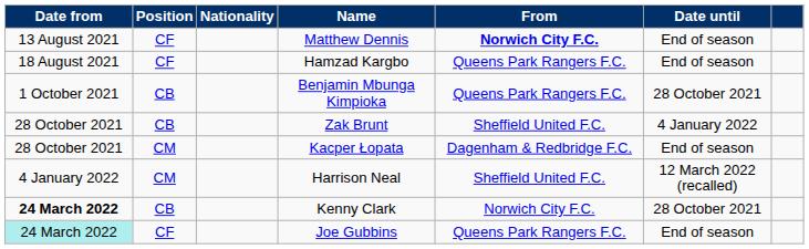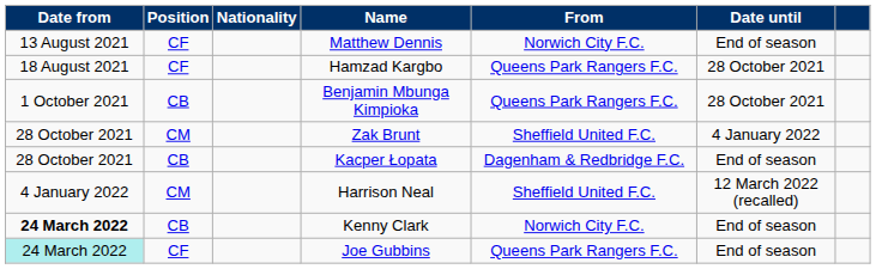Matthew Dennis | From: bold -> normal
Hamzad Kargbo | Date until: End of season -> 28 October 2021
Zak Brunt | Position: CB -> CM
Kacper Łopata | Position: CM -> CB
Kenny Clark | Date until: 28 October 2021 -> End of season
